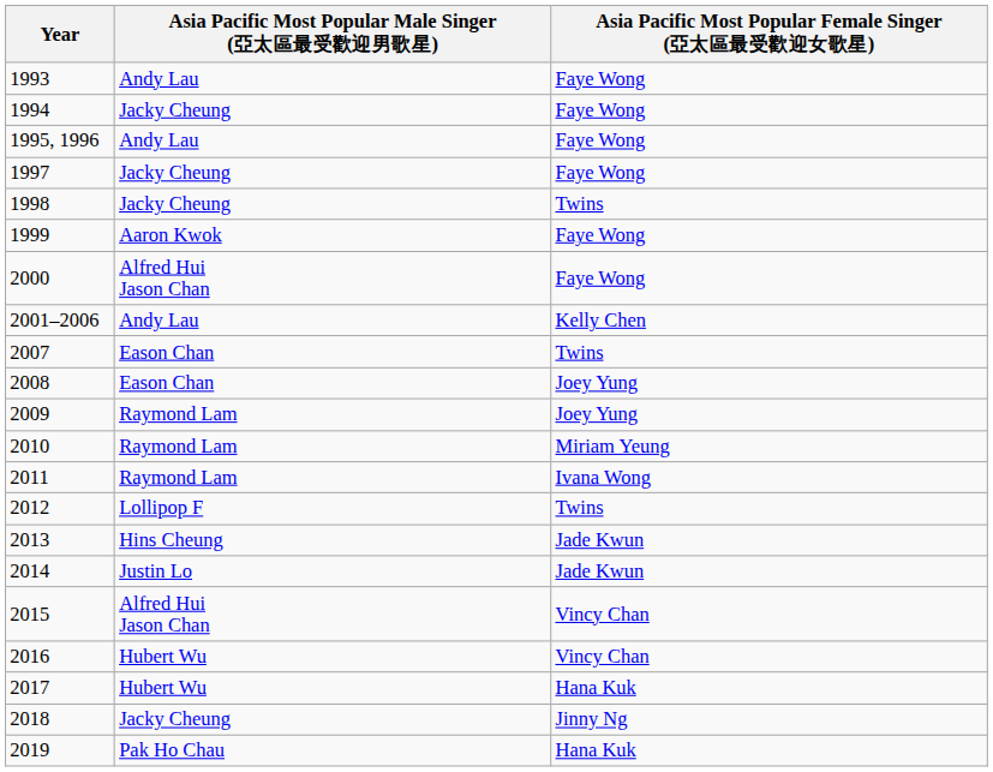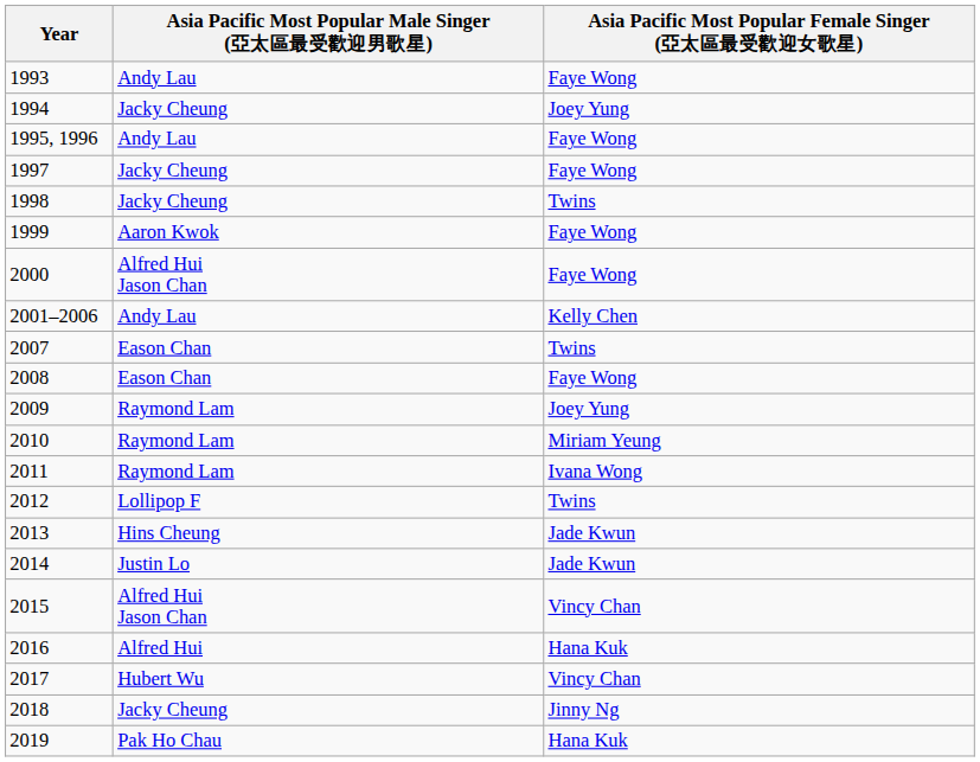1994 | Asia Pacific Most Popular Female Singer (亞太區最受歡迎女歌星): Faye Wong -> Joey Yung
2008 | Asia Pacific Most Popular Female Singer (亞太區最受歡迎女歌星): Joey Yung -> Faye Wong
2016 | Asia Pacific Most Popular Male Singer (亞太區最受歡迎男歌星): Hubert Wu -> Alfred Hui
2016 | Asia Pacific Most Popular Female Singer (亞太區最受歡迎女歌星): Vincy Chan -> Hana Kuk
2017 | Asia Pacific Most Popular Female Singer (亞太區最受歡迎女歌星): Hana Kuk -> Vincy Chan
